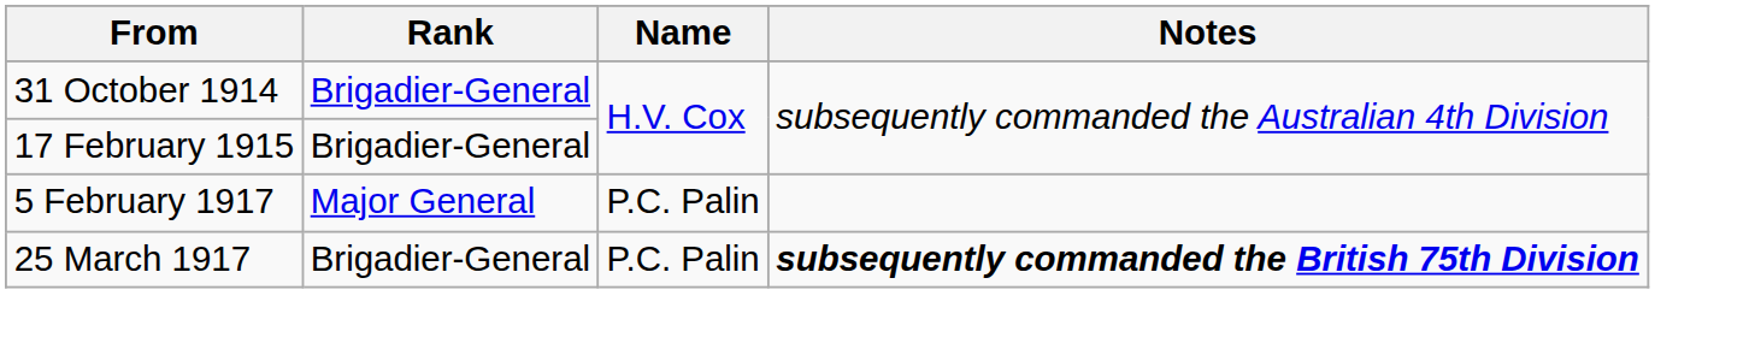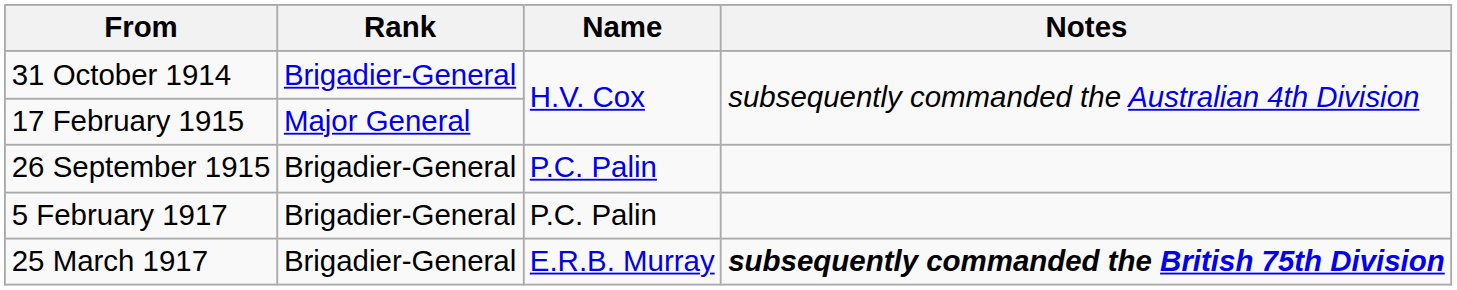17 February 1915 | Rank: Brigadier-General -> Major General
+ row: 26 September 1915 | Brigadier-General | P.C. Palin
5 February 1917 | Rank: Major General -> Brigadier-General
25 March 1917 | Name: P.C. Palin -> E.R.B. Murray
